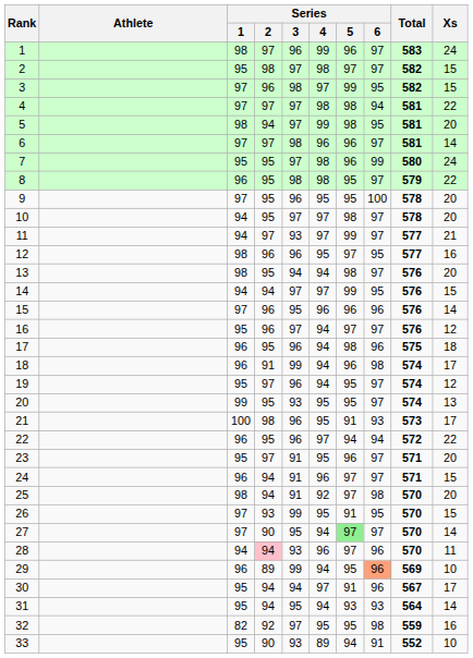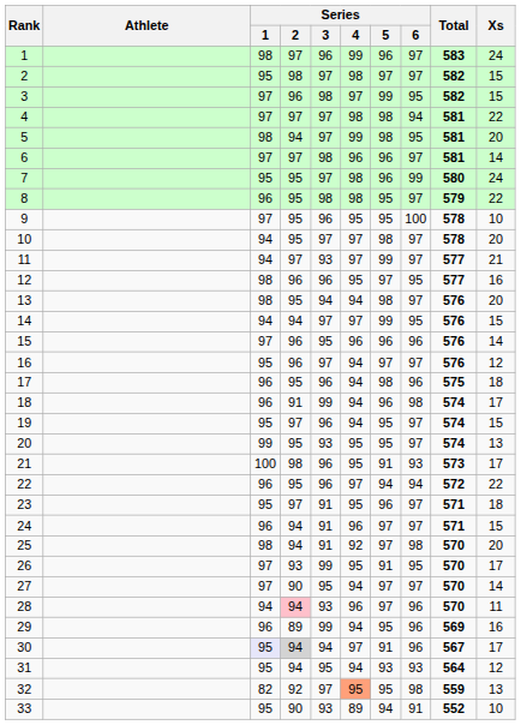9 | Xs: 20 -> 10
19 | Xs: 12 -> 15
23 | Xs: 20 -> 18
26 | Xs: 15 -> 17
27 | Series / 5: lightgreen background -> no background
29 | Series / 6: lightsalmon background -> no background
29 | Xs: 10 -> 16
30 | Series / 1: no background -> lavender background
30 | Series / 2: no background -> lightgrey background
31 | Xs: 14 -> 12
32 | Series / 4: no background -> lightsalmon background
32 | Xs: 16 -> 13
